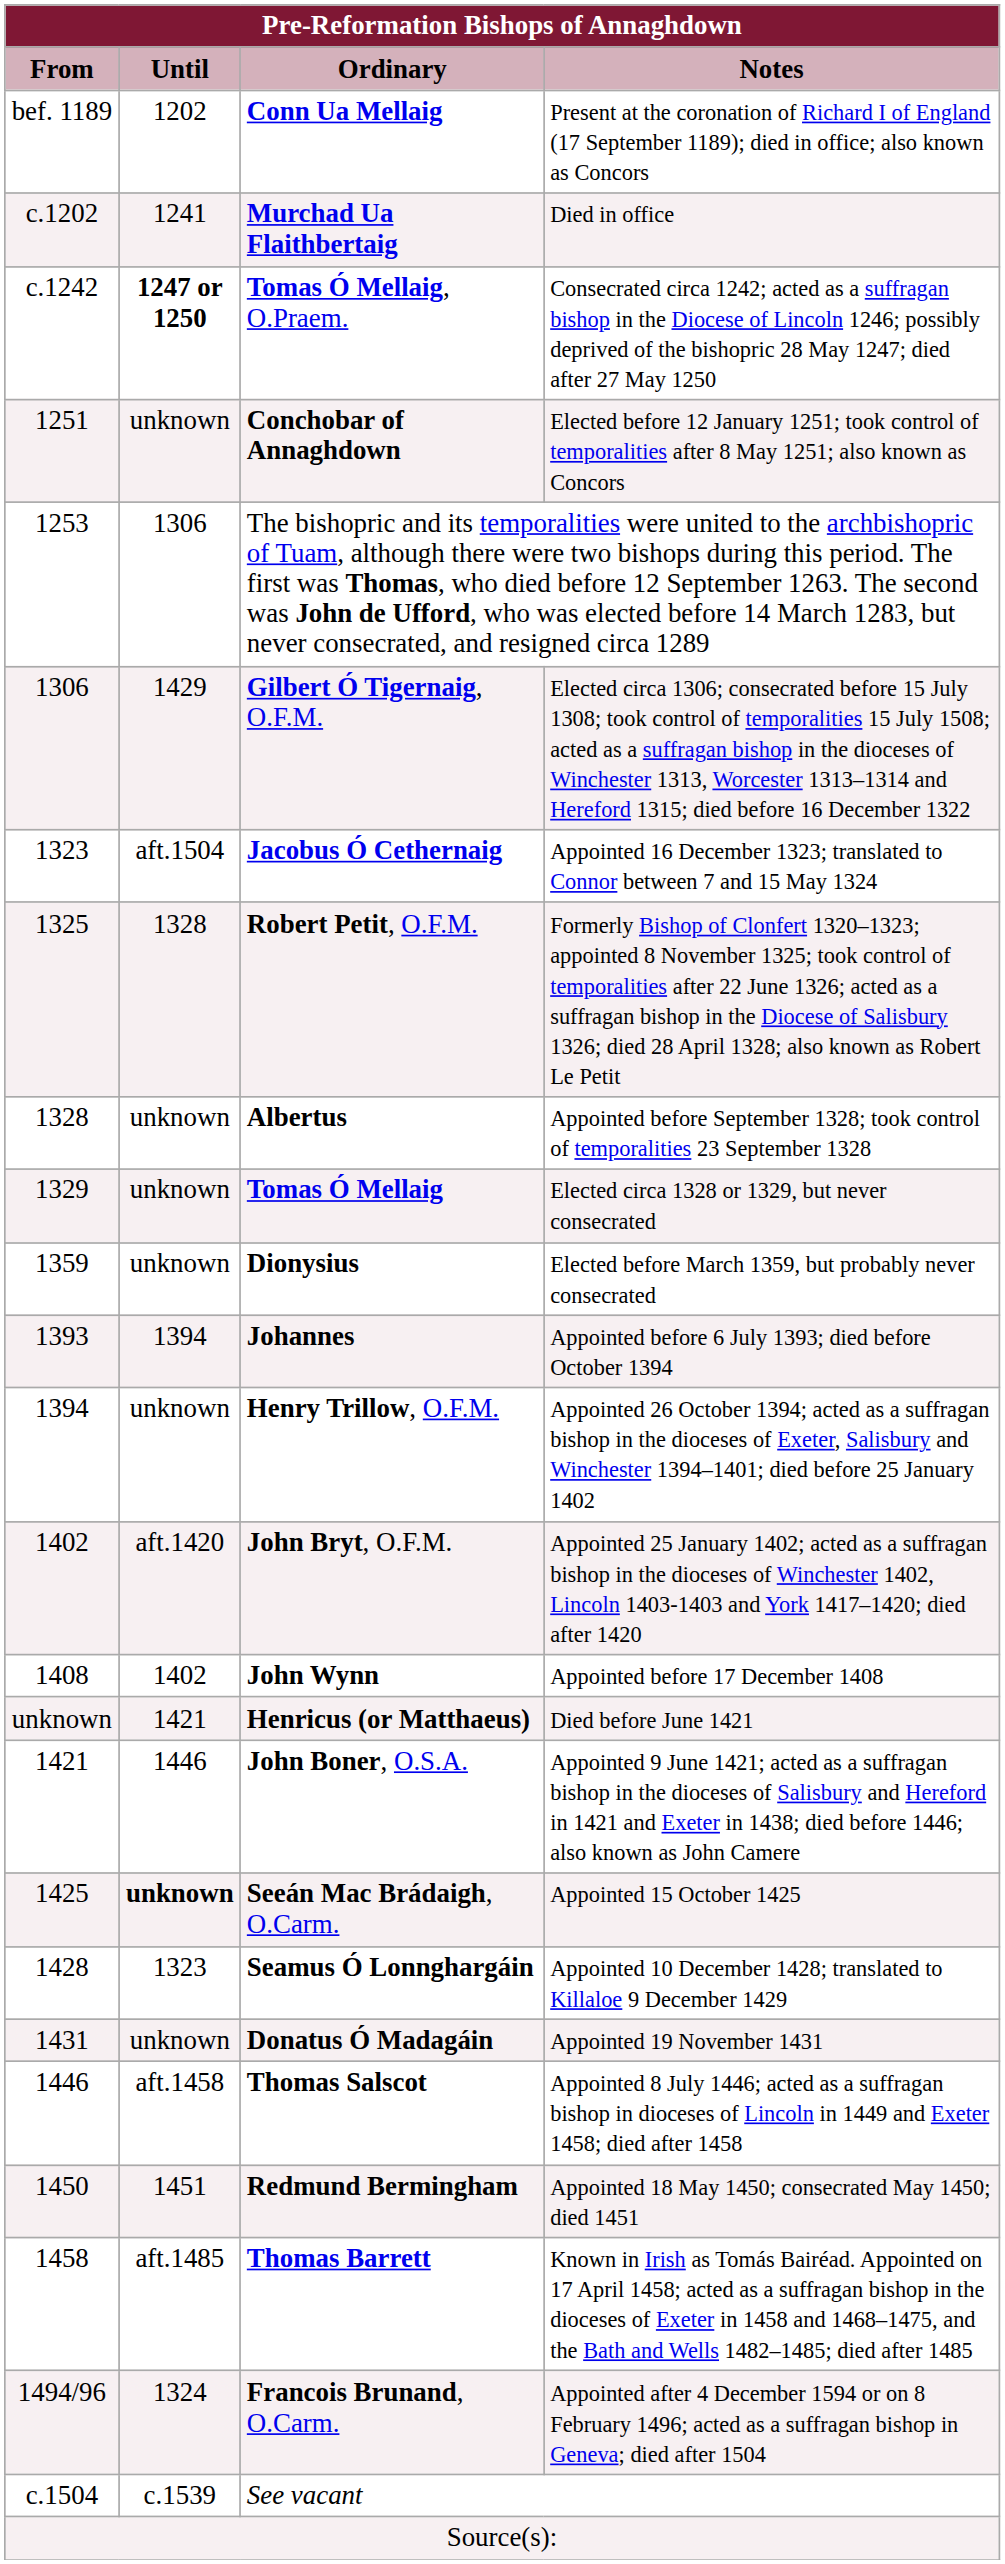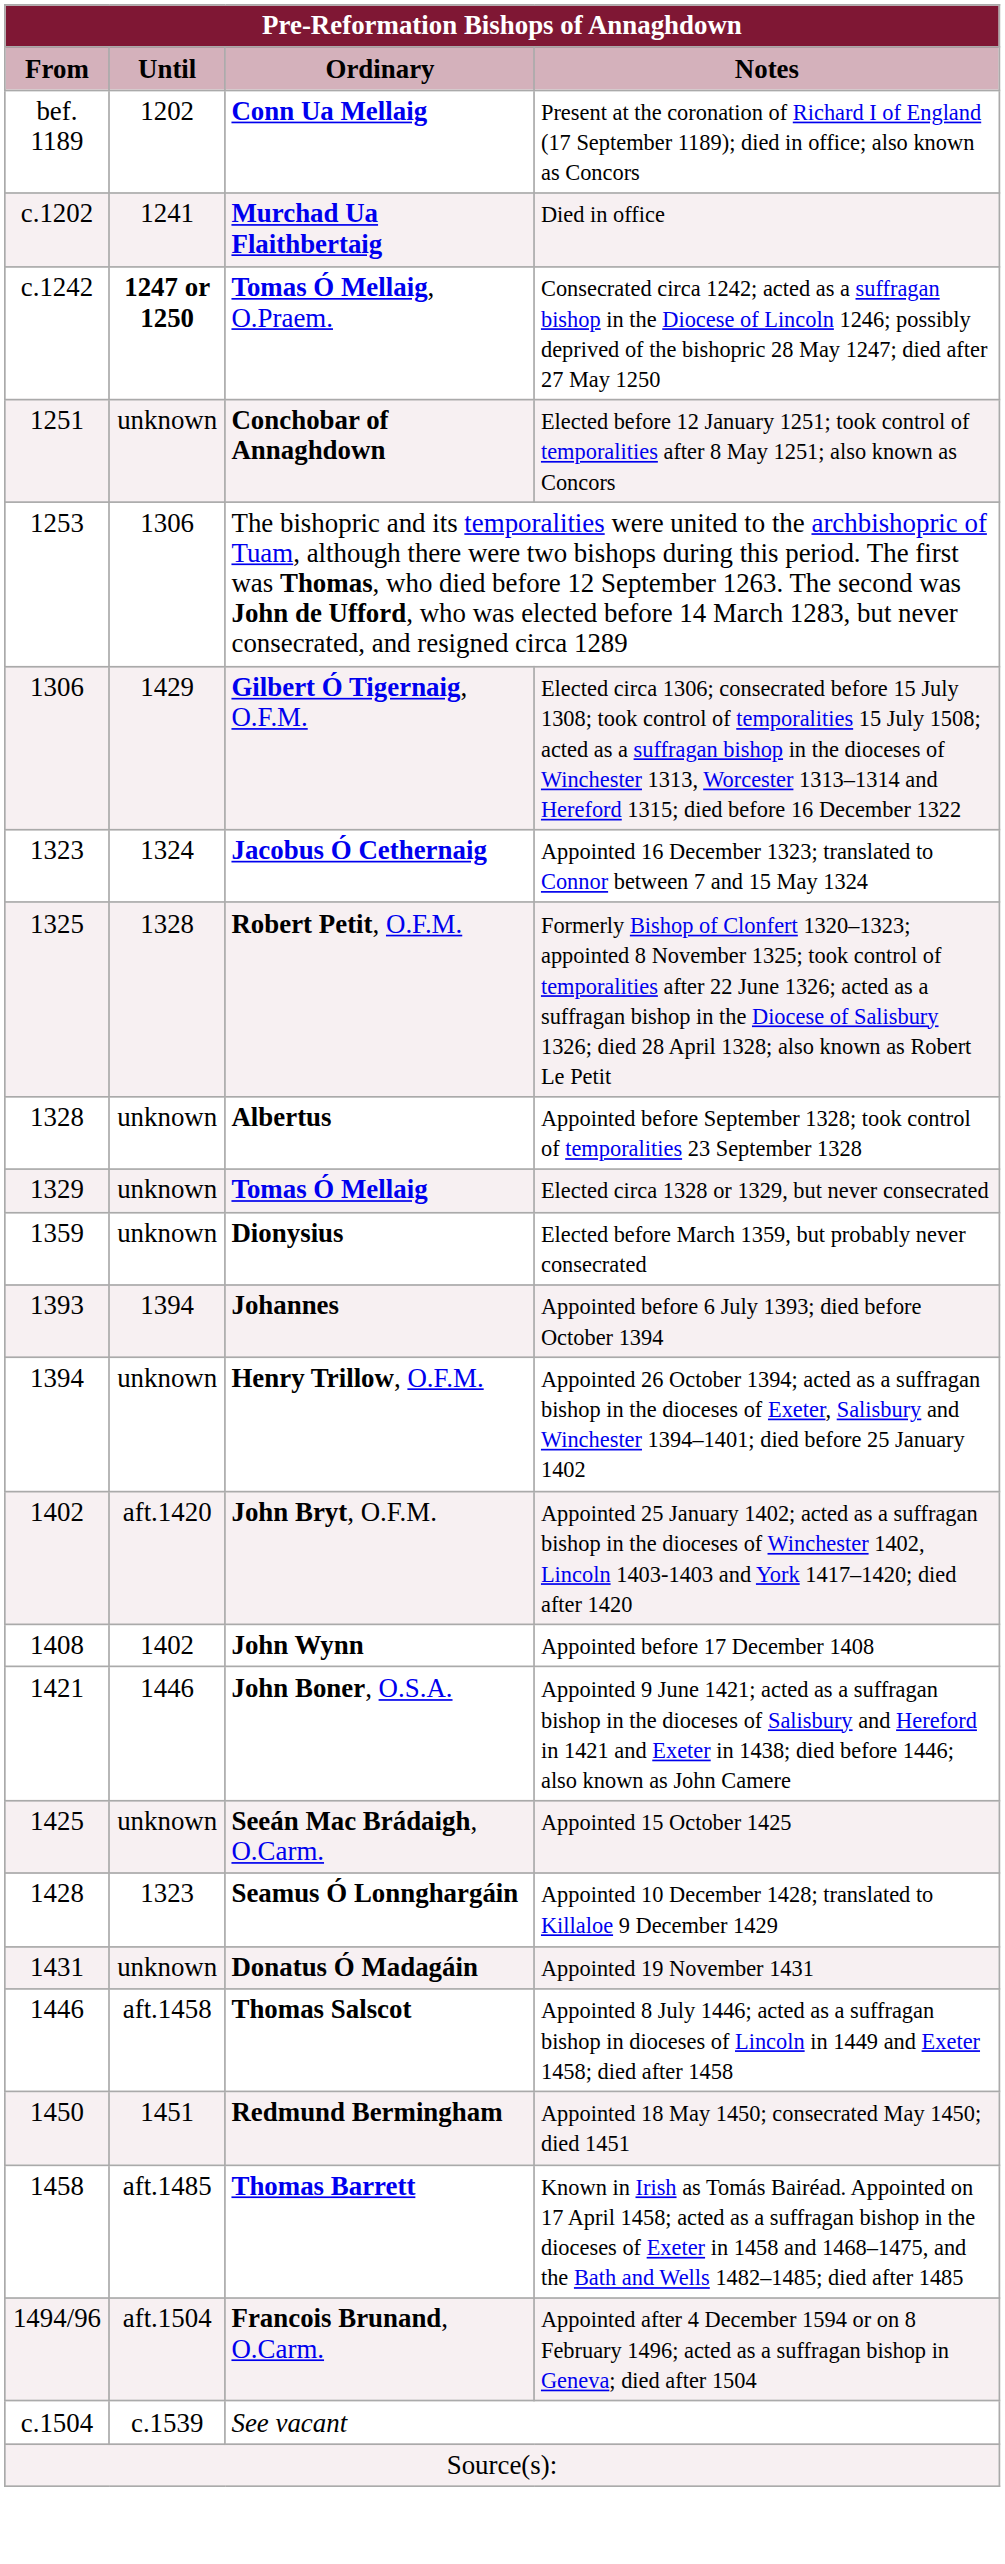Jacobus Ó Cethernaig | Until: aft.1504 -> 1324
- row: unknown | 1421 | Henricus (or Matthaeus) | Died before June 1421
Seeán Mac Brádaigh, O.Carm. | Until: bold -> normal
Francois Brunand, O.Carm. | Until: 1324 -> aft.1504
